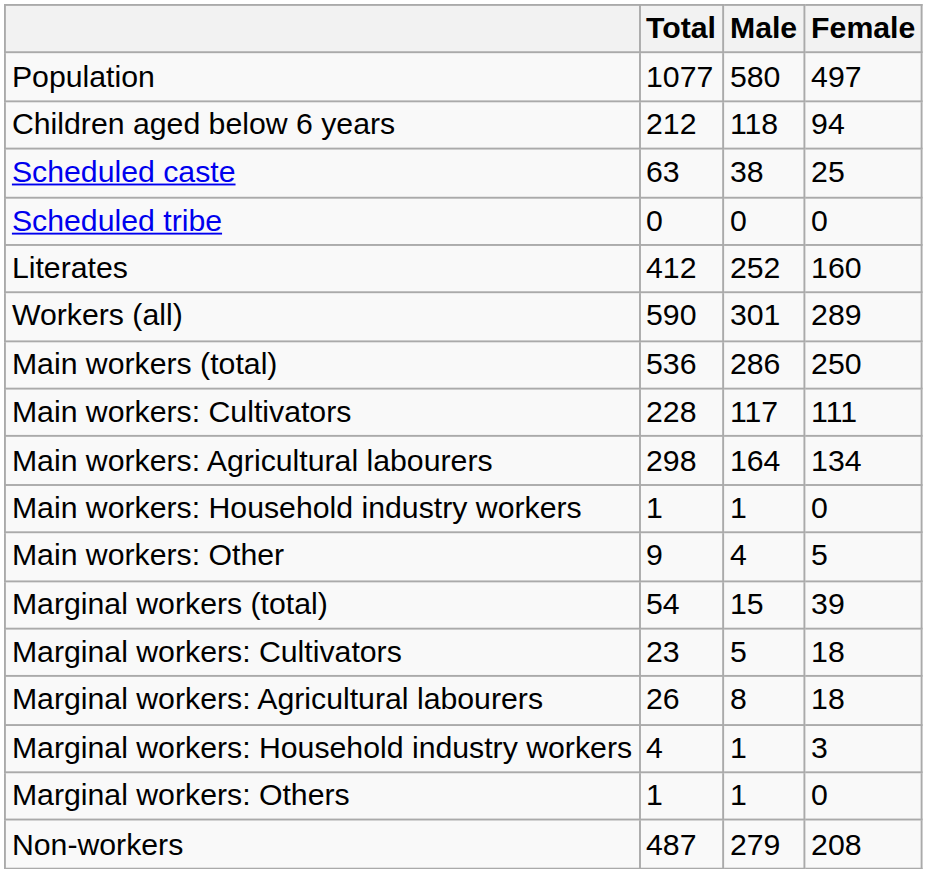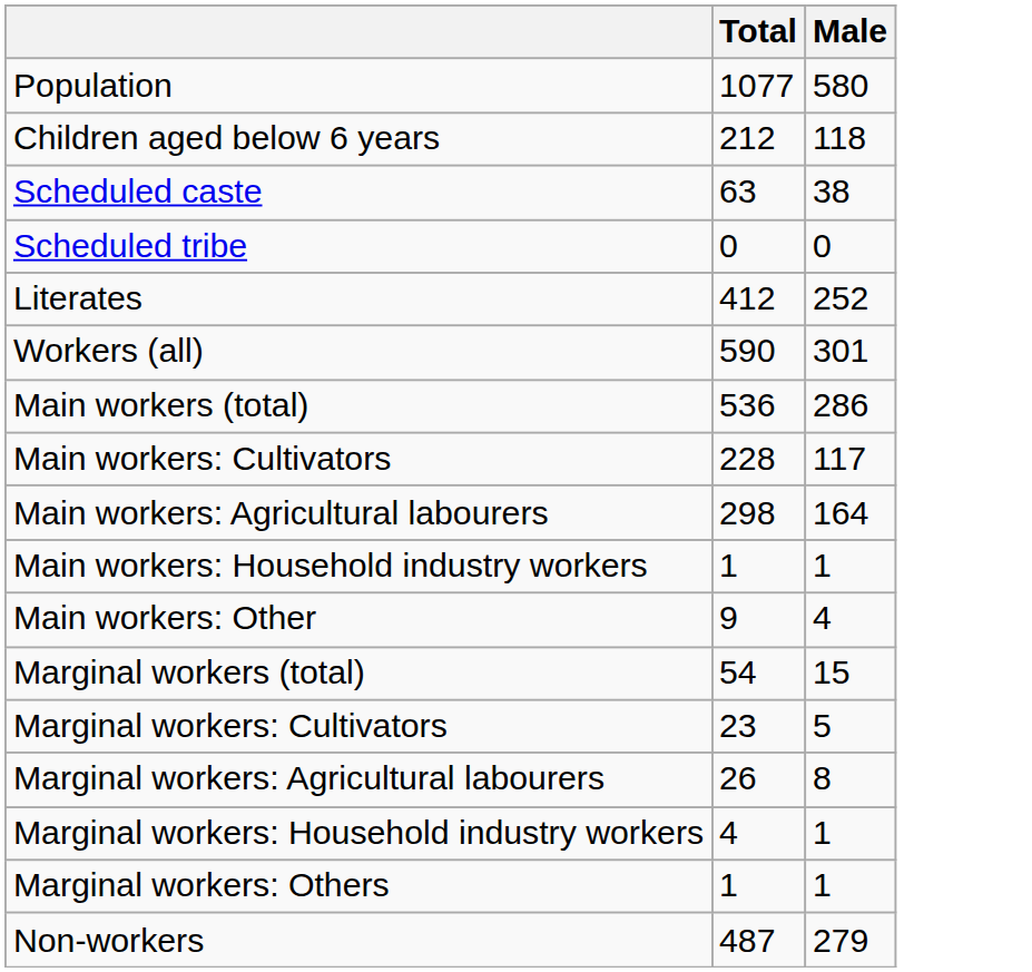- column: Female | 497 | 94 | 25 | 0 | 160 | 289 | 250 | 111 | 134 | 0 | 5 | 39 | 18 | 18 | 3 | 0 | 208
